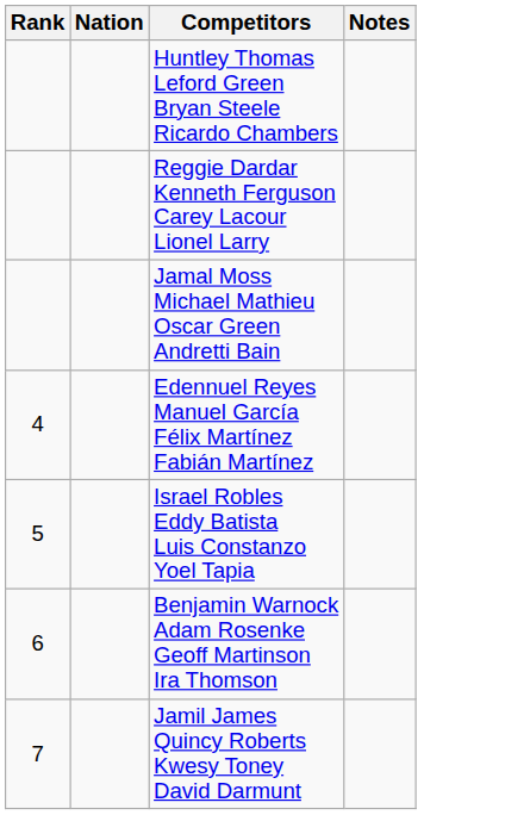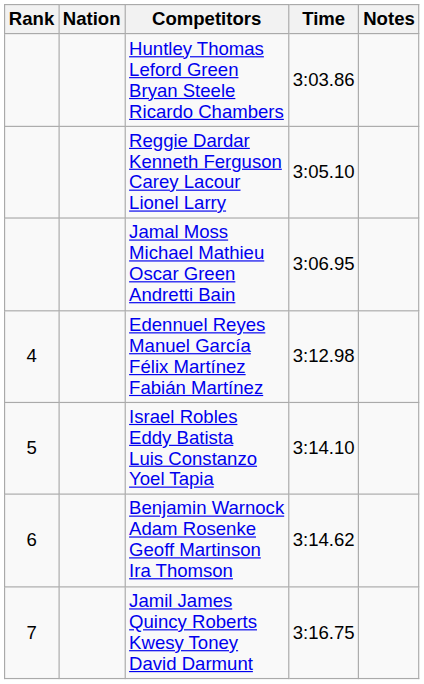+ column: Time | 3:03.86 | 3:05.10 | 3:06.95 | 3:12.98 | 3:14.10 | 3:14.62 | 3:16.75
